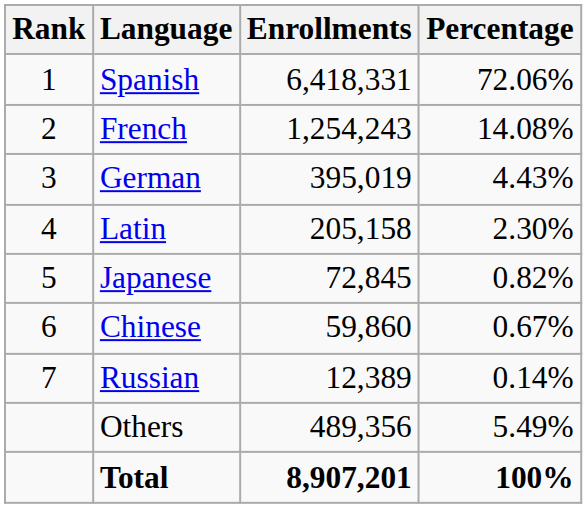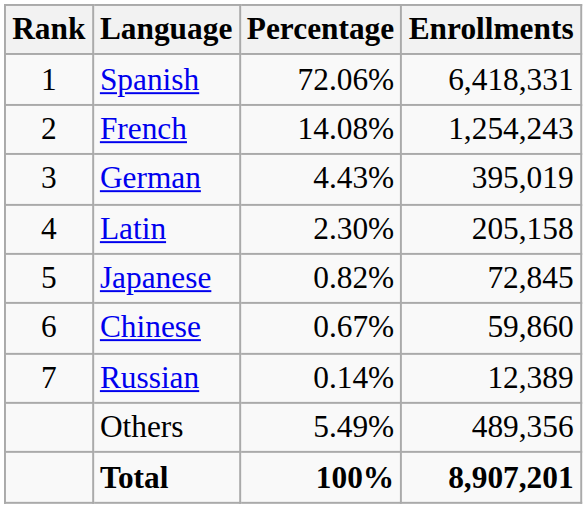columns swapped: Enrollments <-> Percentage
